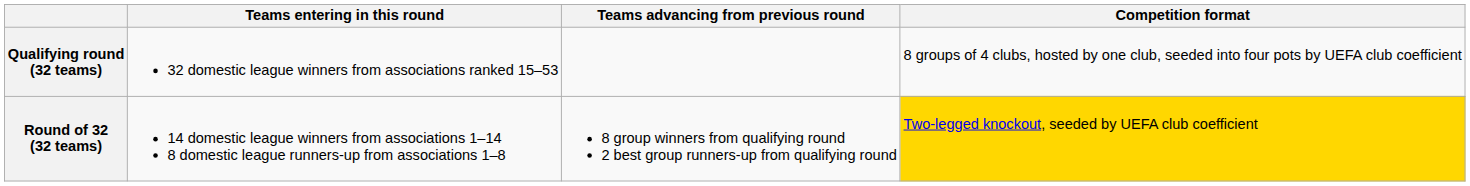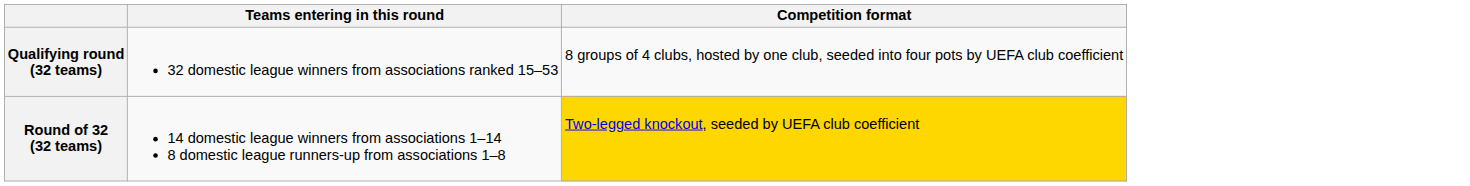- column: Teams advancing from previous round | 8 group winners from qualifying round 2 best group runners-up from qualifying round
